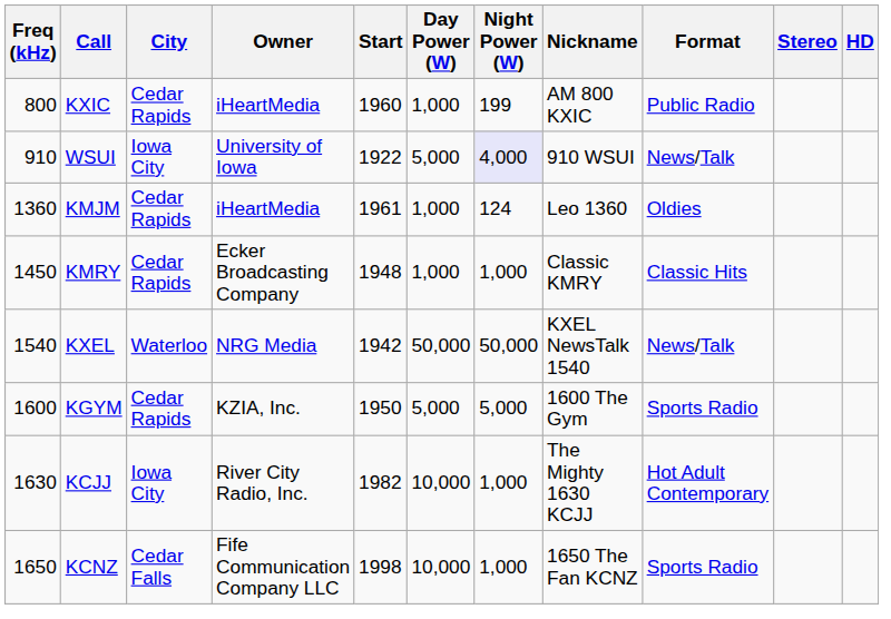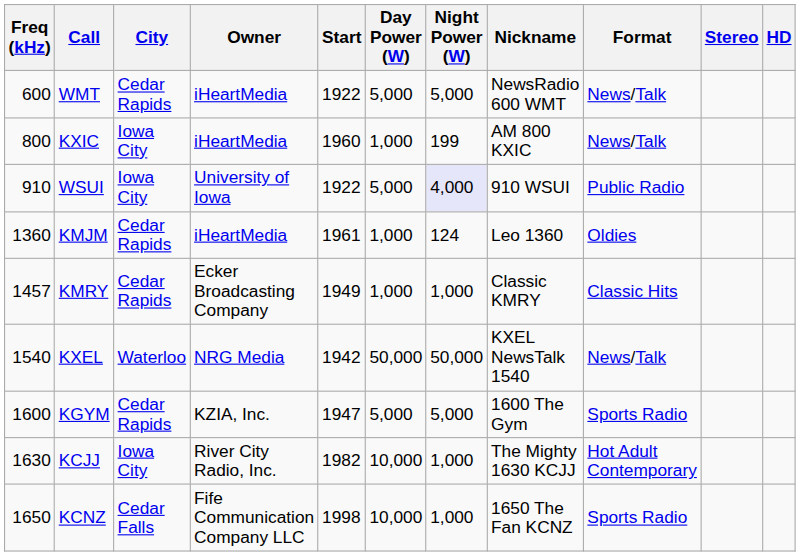+ row: 600 | WMT | Cedar Rapids | iHeartMedia | 1922 | 5,000 | 5,000 | NewsRadio 600 WMT | News/Talk
KXIC | City: Cedar Rapids -> Iowa City
KXIC | Format: Public Radio -> News/Talk
WSUI | Format: News/Talk -> Public Radio
KMRY | Freq (kHz): 1450 -> 1457
KMRY | Start: 1948 -> 1949
KGYM | Start: 1950 -> 1947
